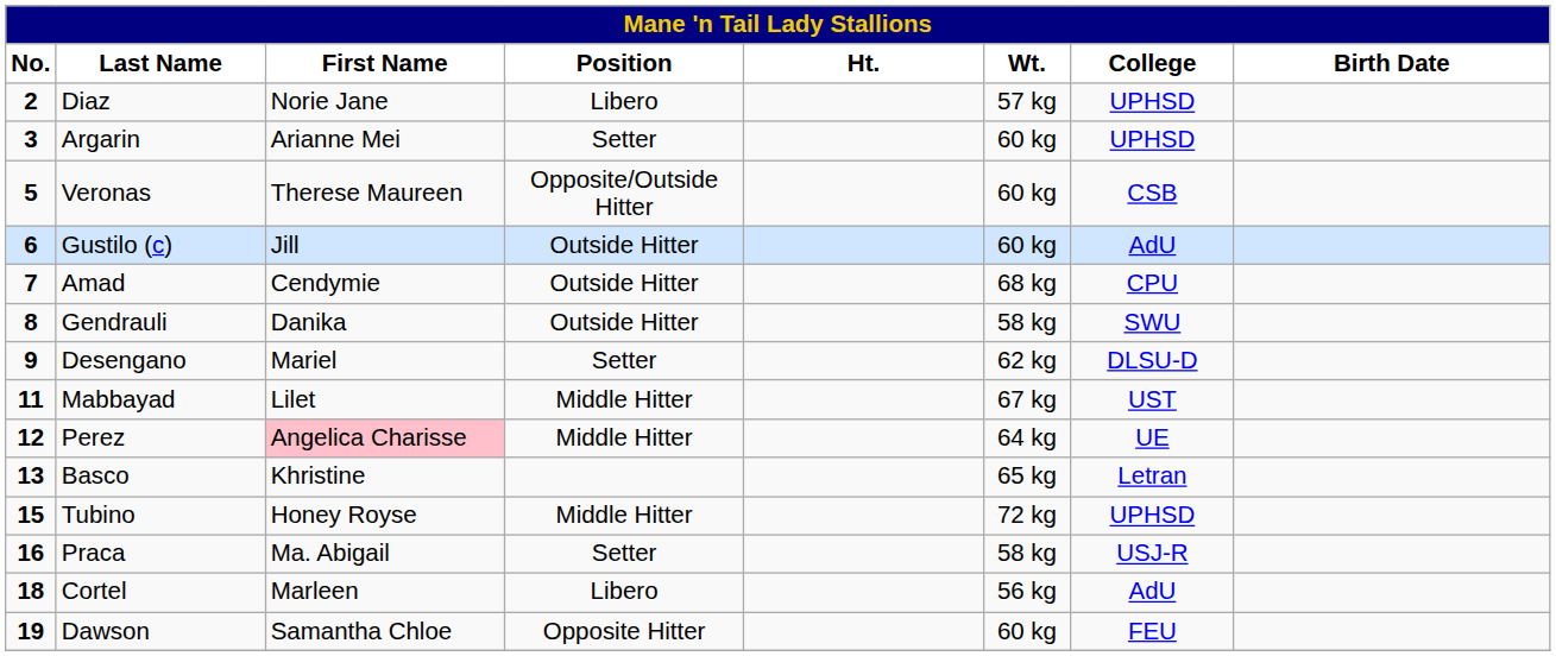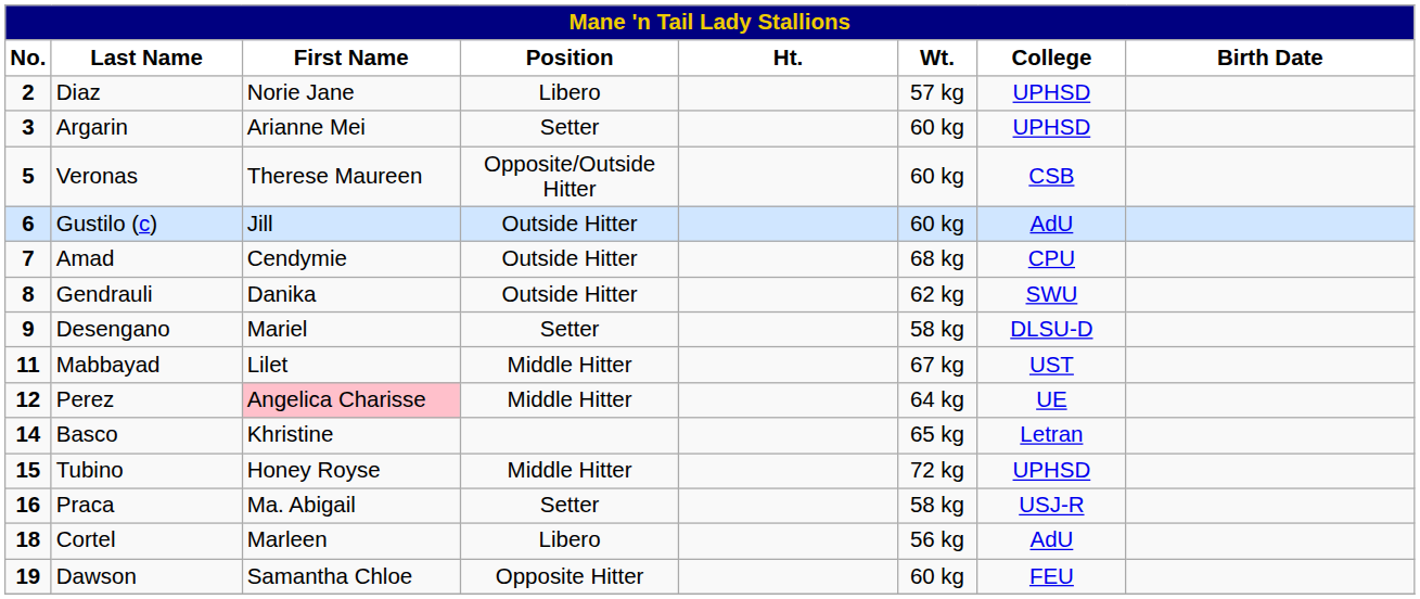Gendrauli | Wt.: 58 kg -> 62 kg
Desengano | Wt.: 62 kg -> 58 kg
Basco | No.: 13 -> 14
